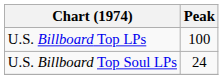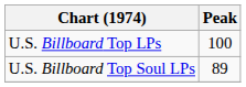U.S. Billboard Top Soul LPs | Peak: 24 -> 89
